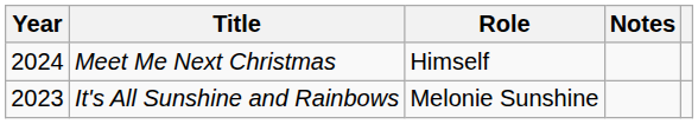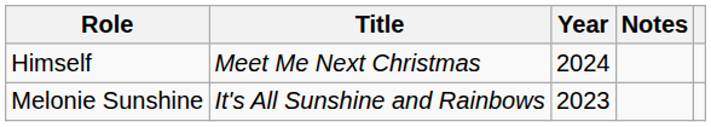columns swapped: Year <-> Role
